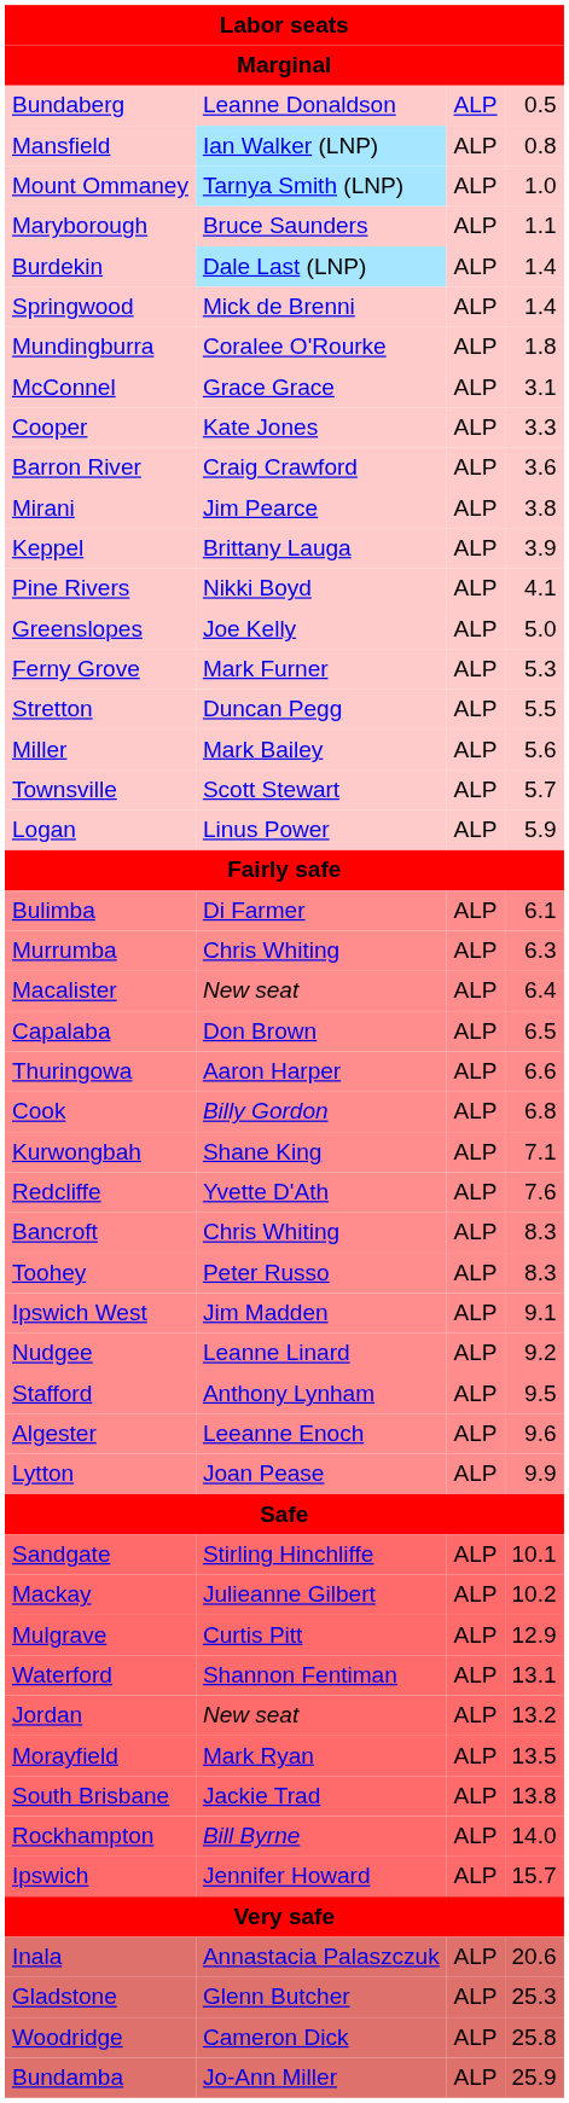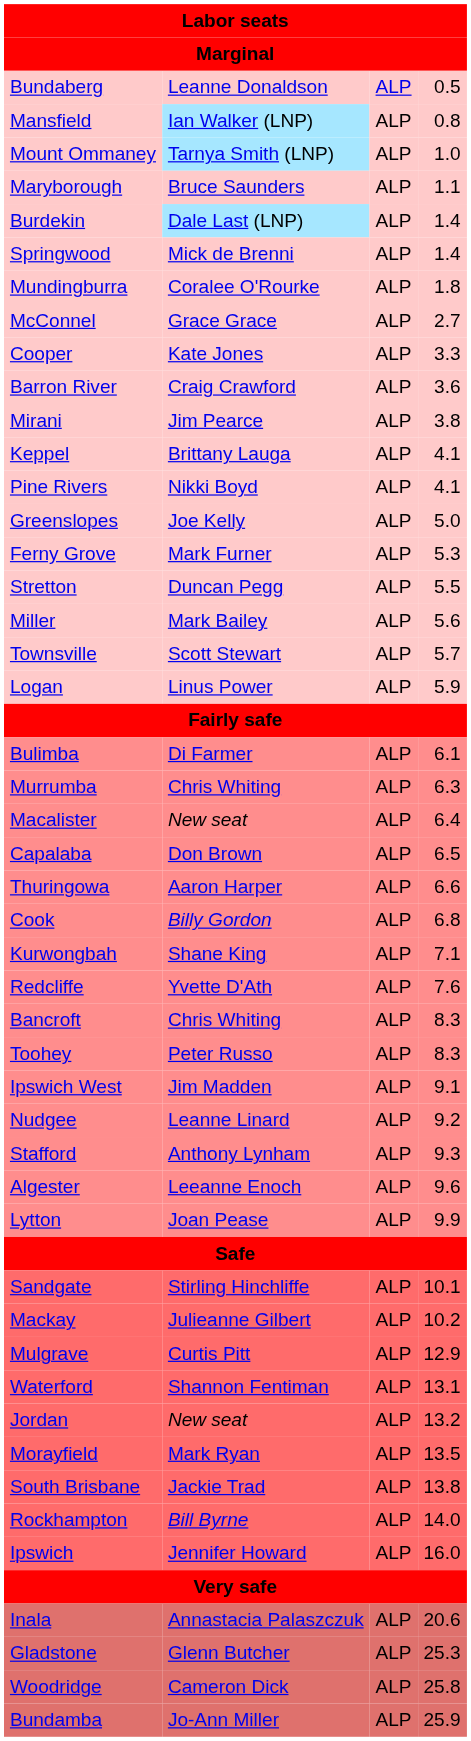McConnel | column 4: 3.1 -> 2.7
Keppel | column 4: 3.9 -> 4.1
Stafford | column 4: 9.5 -> 9.3
Ipswich | column 4: 15.7 -> 16.0
